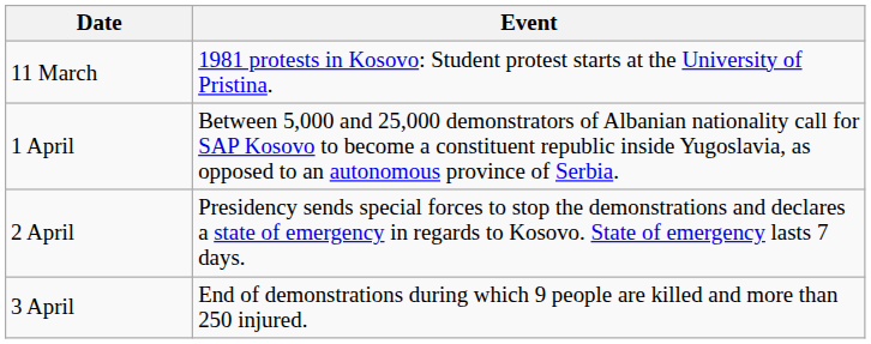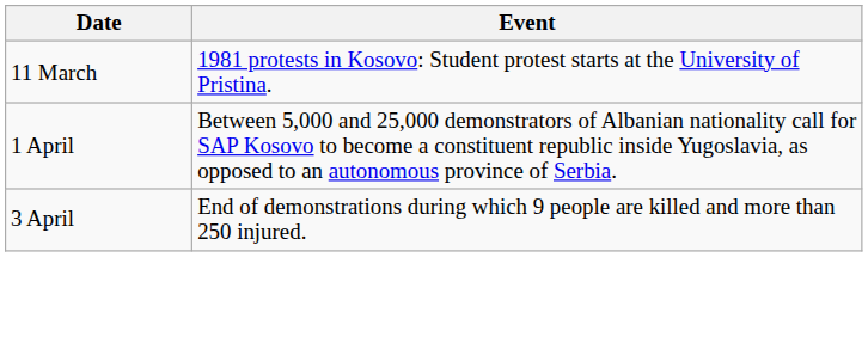- row: 2 April | Presidency sends special forces to stop the demonstrations and declares a state of emergency in regards to Kosovo. State of emergency lasts 7 days.
